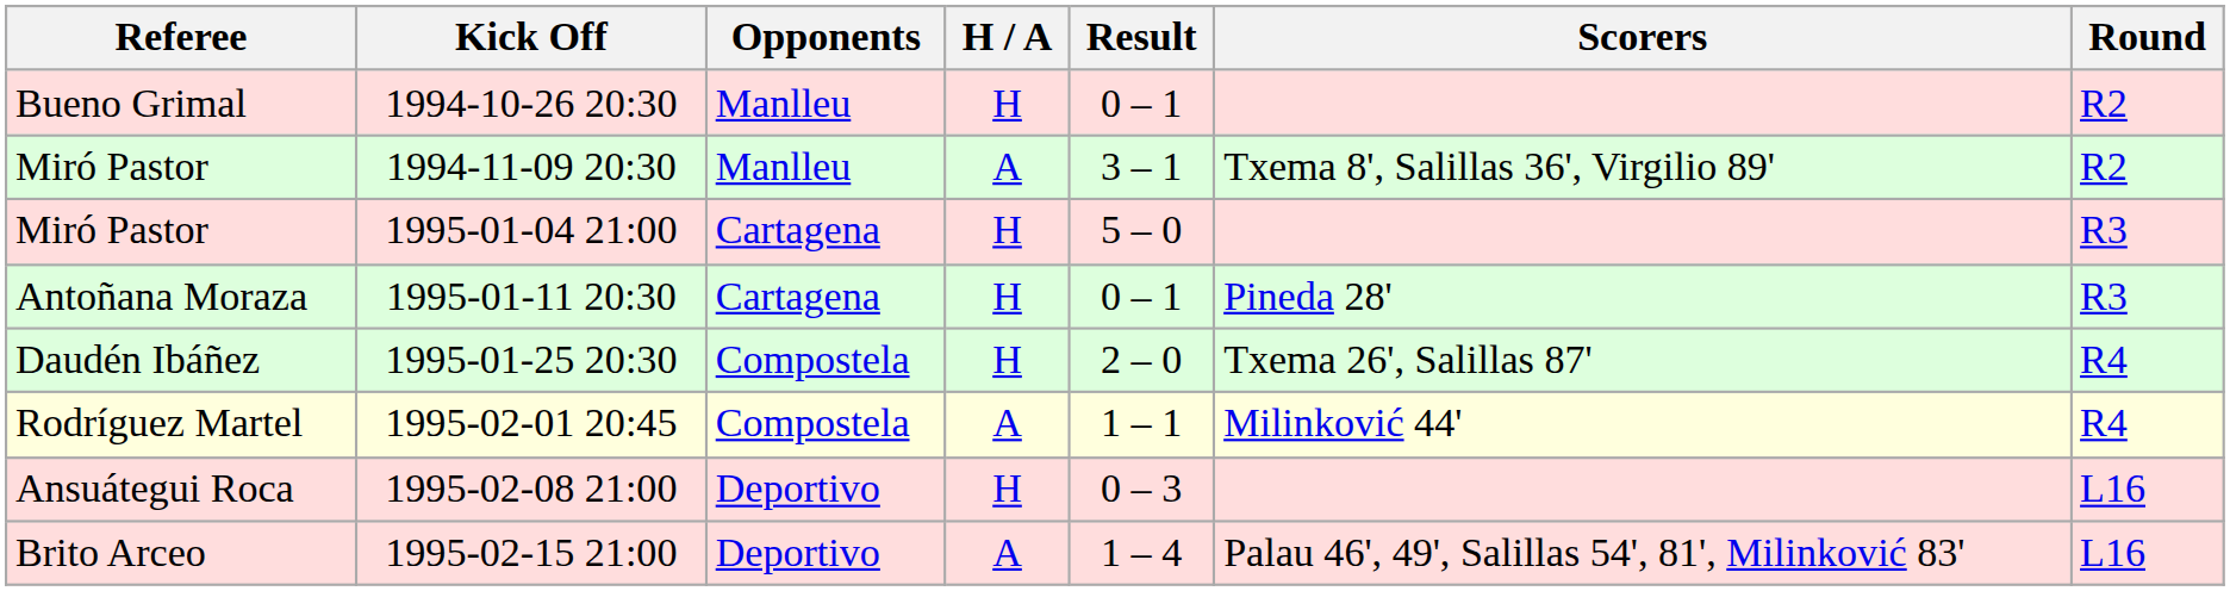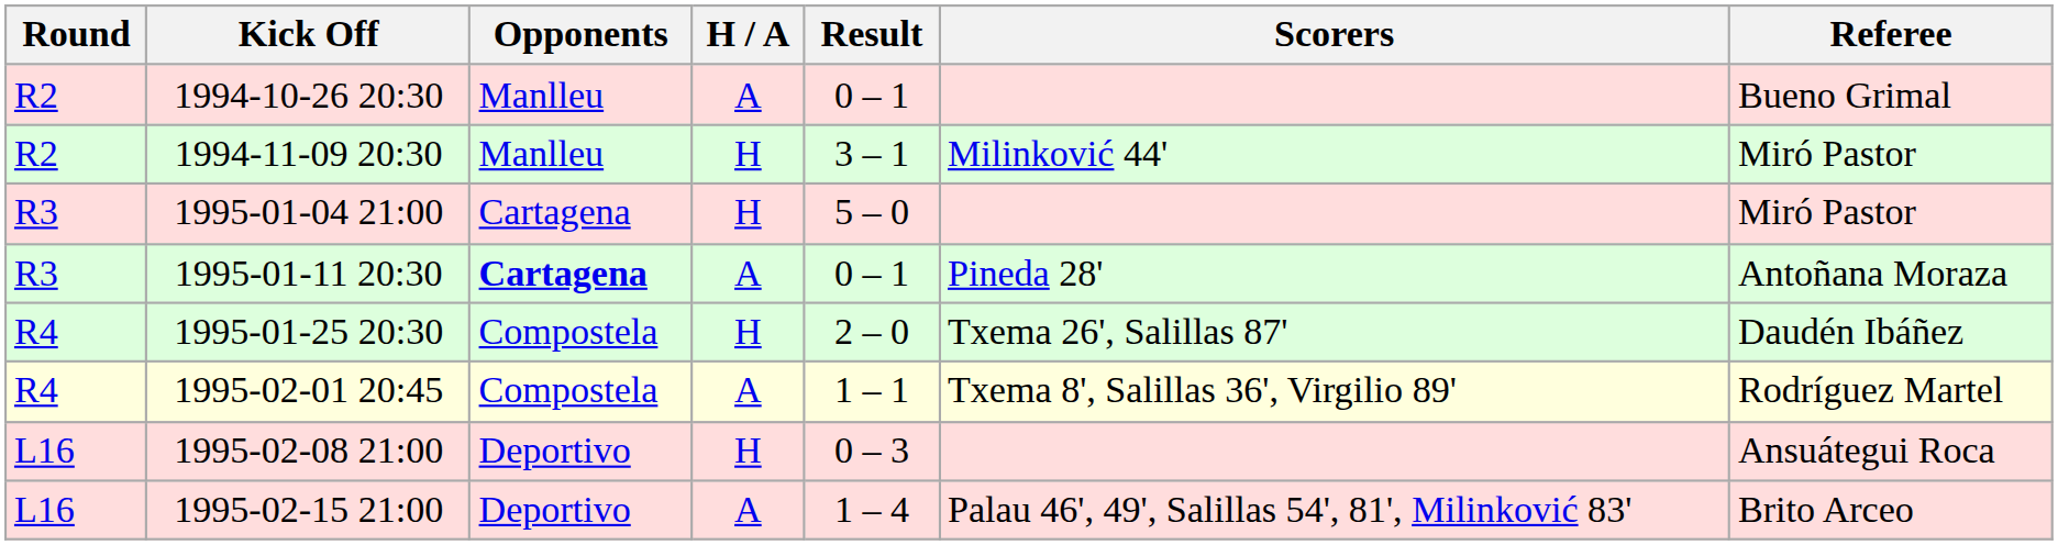columns swapped: Round <-> Referee
1994-10-26 20:30 | H / A: H -> A
1994-11-09 20:30 | H / A: A -> H
1994-11-09 20:30 | Scorers: Txema 8', Salillas 36', Virgilio 89' -> Milinković 44'
1995-01-11 20:30 | Opponents: normal -> bold
1995-01-11 20:30 | H / A: H -> A
1995-02-01 20:45 | Scorers: Milinković 44' -> Txema 8', Salillas 36', Virgilio 89'
